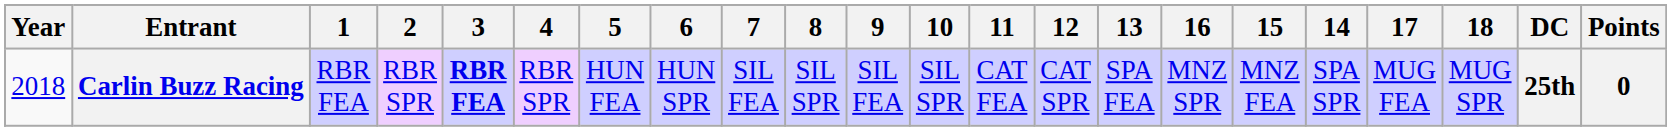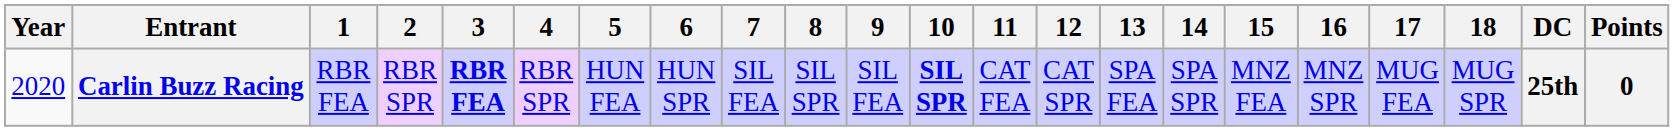columns swapped: 14 <-> 16
Carlin Buzz Racing | Year: 2018 -> 2020
Carlin Buzz Racing | 10: normal -> bold
